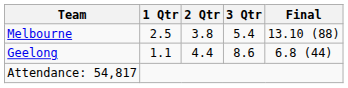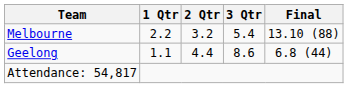Melbourne | 1 Qtr: 2.5 -> 2.2
Melbourne | 2 Qtr: 3.8 -> 3.2
